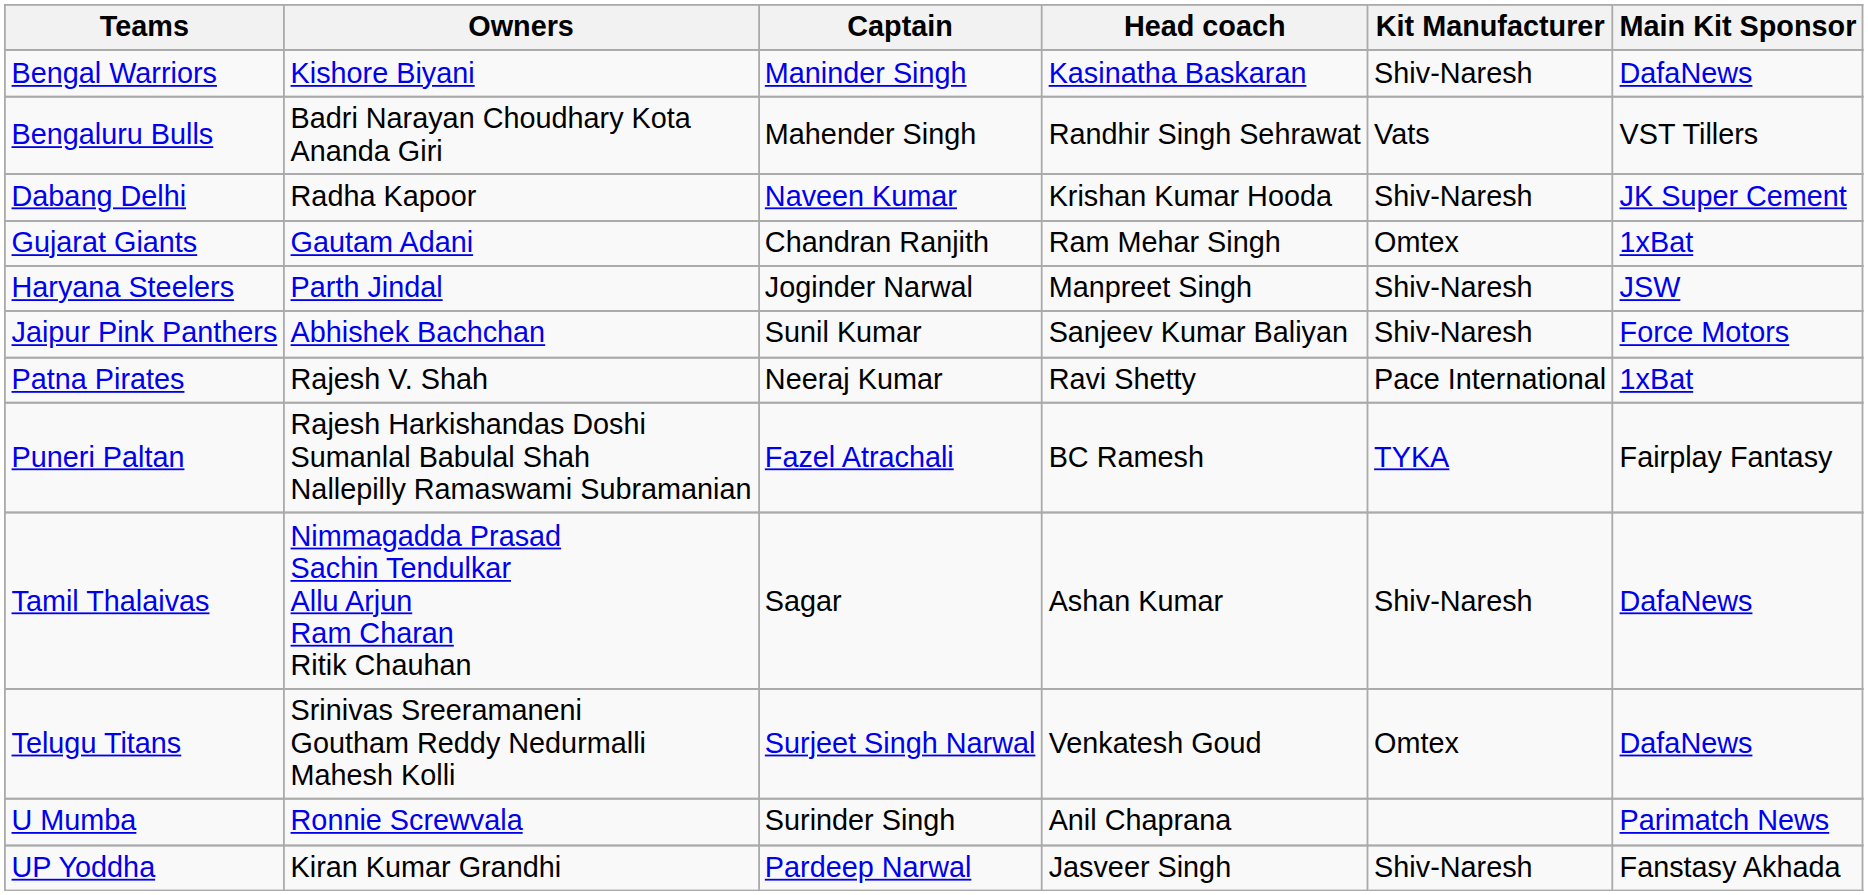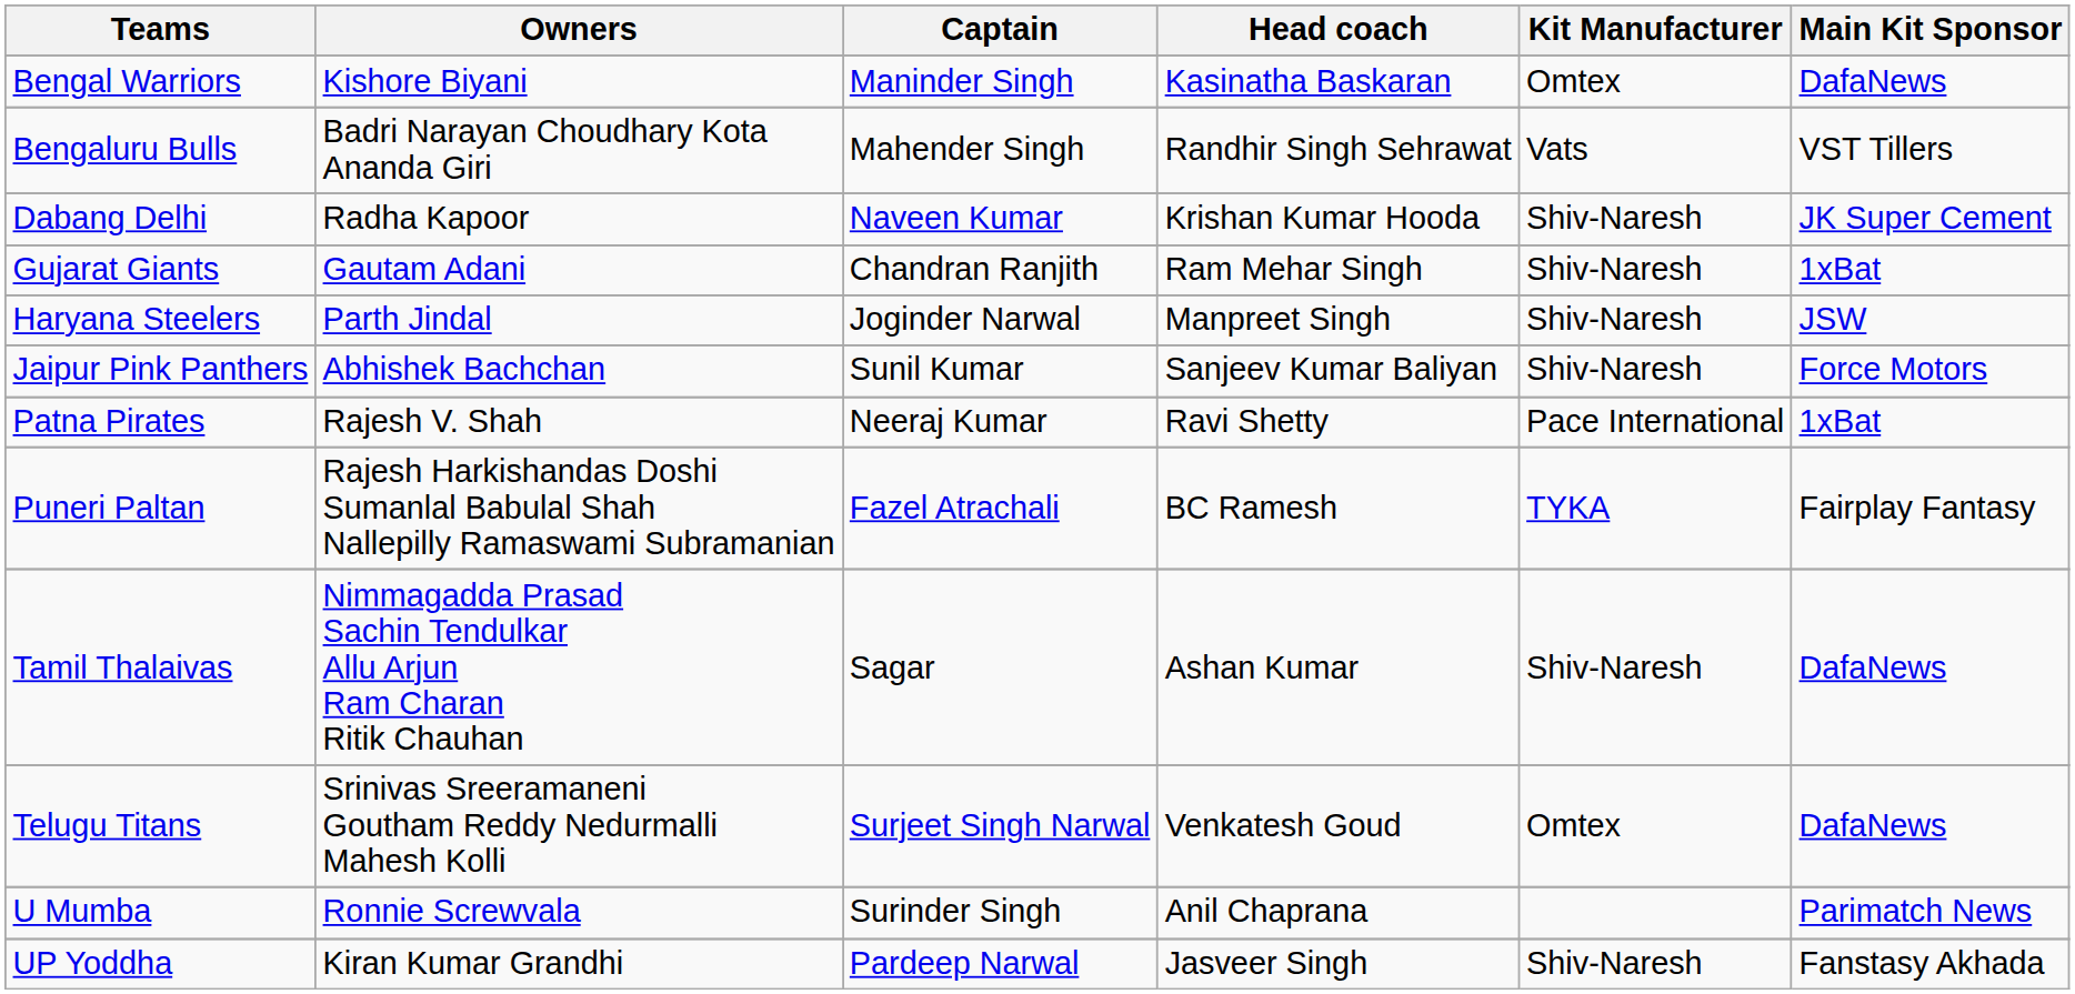Bengal Warriors | Kit Manufacturer: Shiv-Naresh -> Omtex
Gujarat Giants | Kit Manufacturer: Omtex -> Shiv-Naresh
